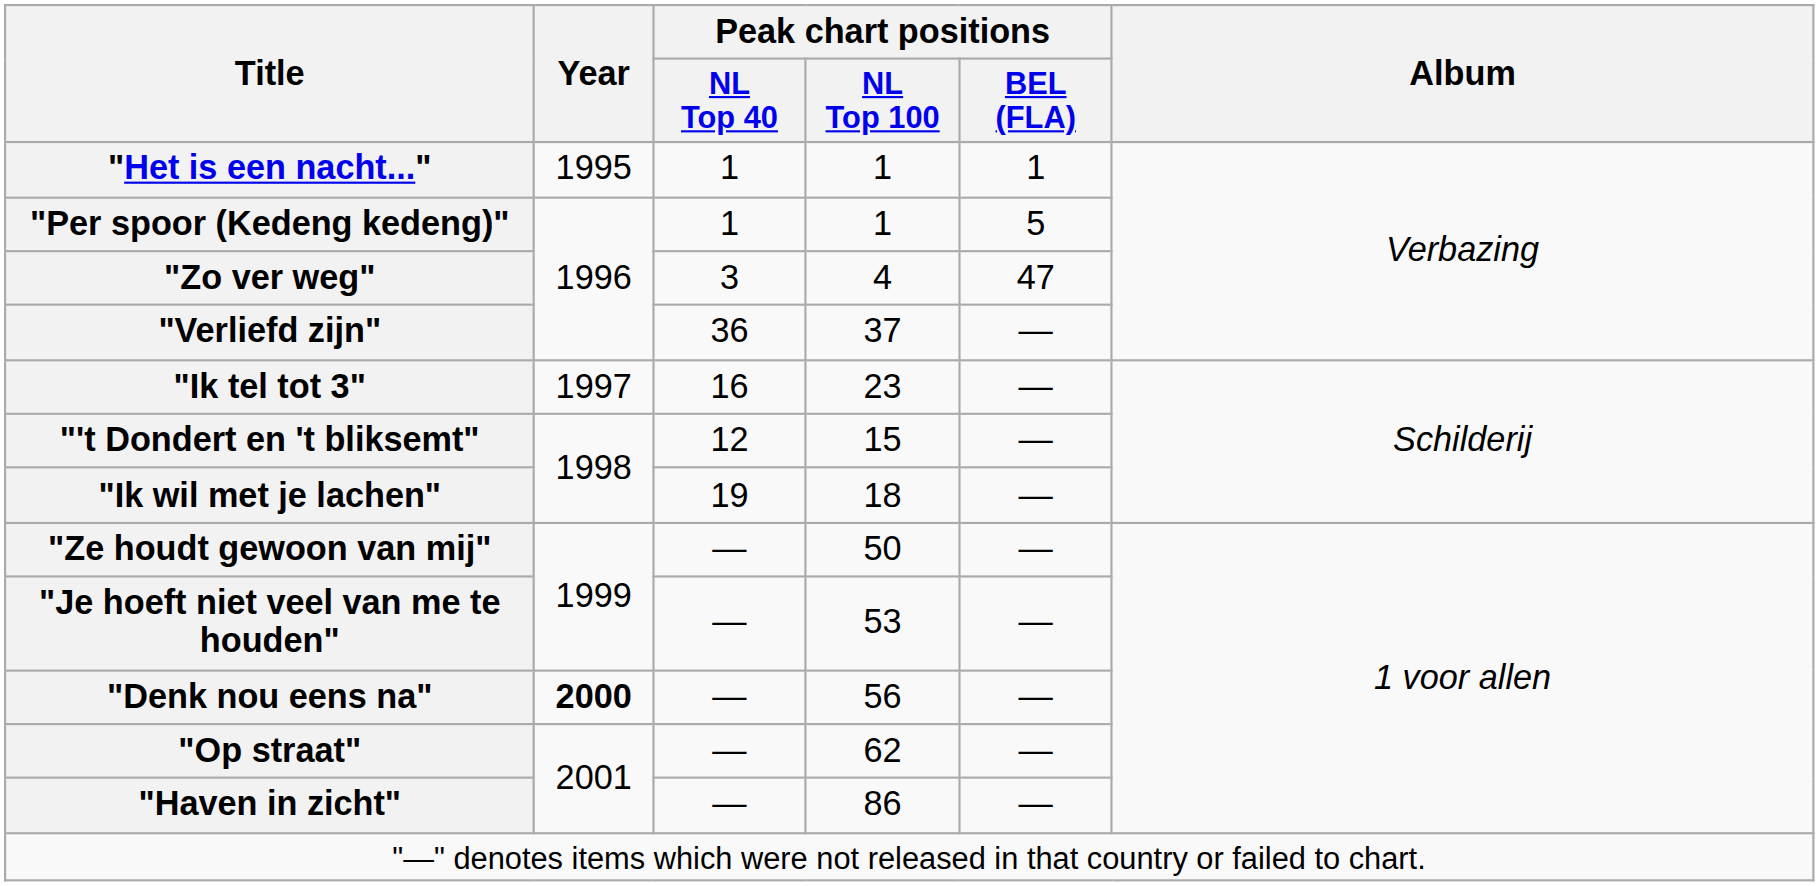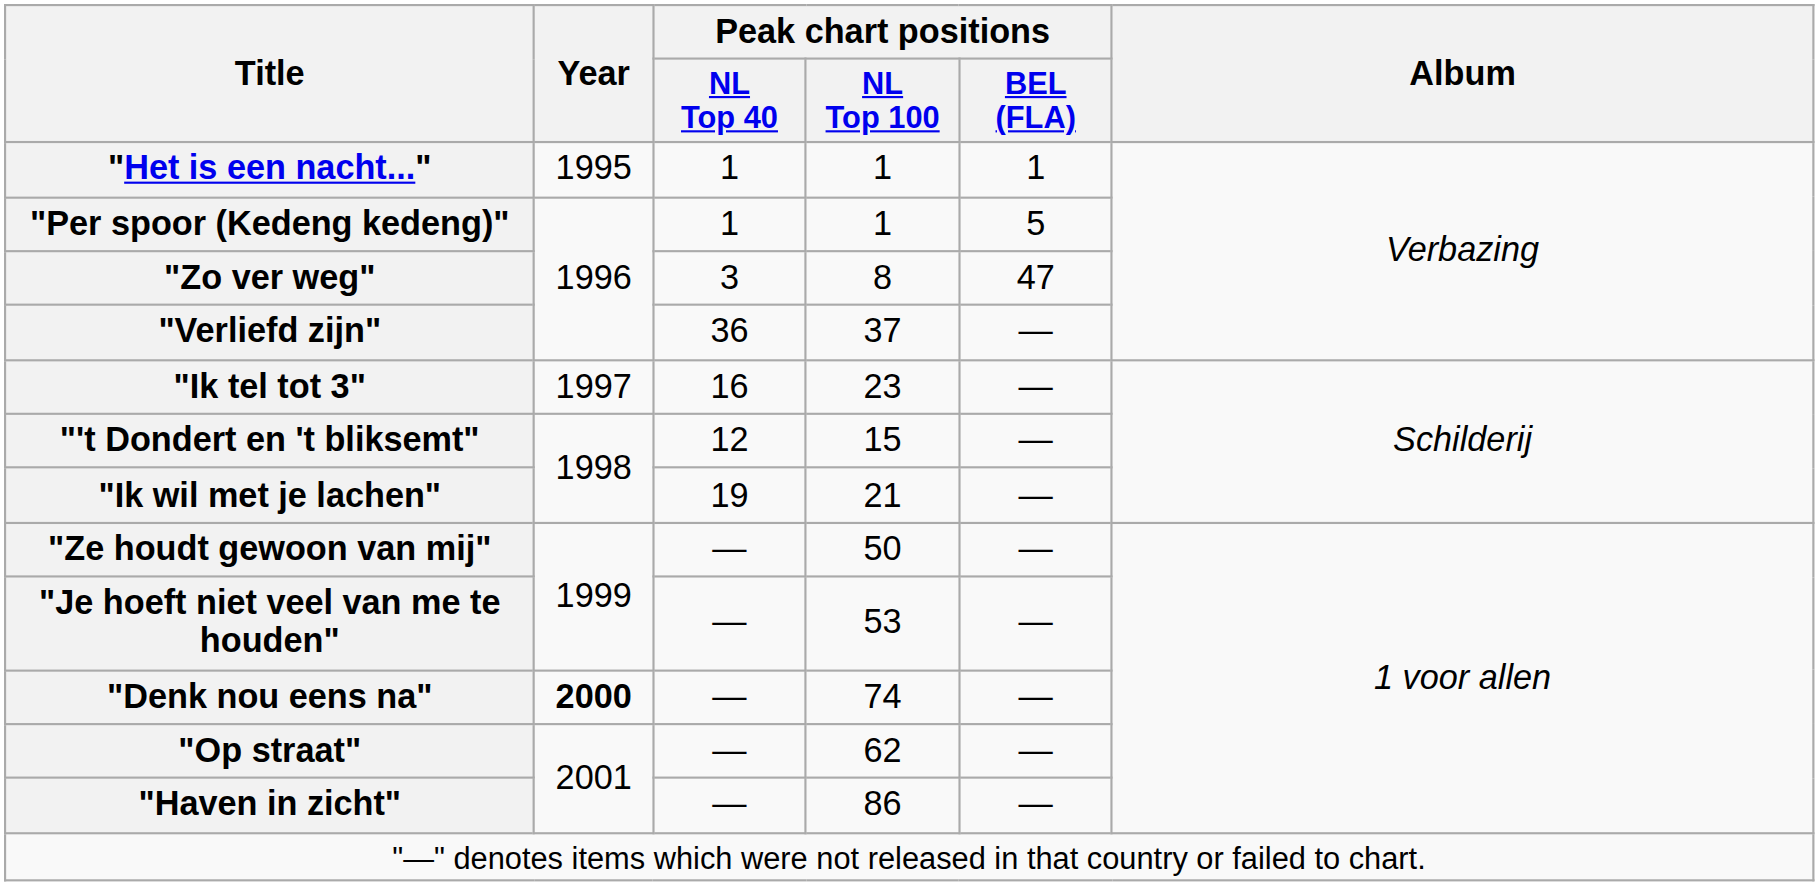"Zo ver weg" | Peak chart positions / NL Top 100: 4 -> 8
"Ik wil met je lachen" | Peak chart positions / NL Top 100: 18 -> 21
"Denk nou eens na" | Peak chart positions / NL Top 100: 56 -> 74
